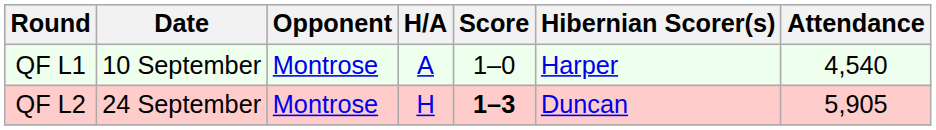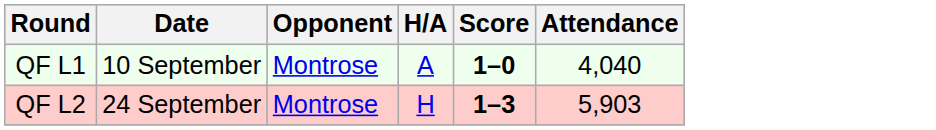- column: Hibernian Scorer(s) | Harper | Duncan
QF L1 | Score: normal -> bold
QF L1 | Attendance: 4,540 -> 4,040
QF L2 | Attendance: 5,905 -> 5,903
